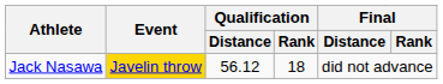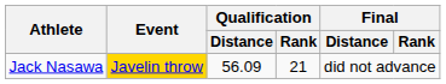Jack Nasawa | Qualification / Distance: 56.12 -> 56.09
Jack Nasawa | Qualification / Rank: 18 -> 21
